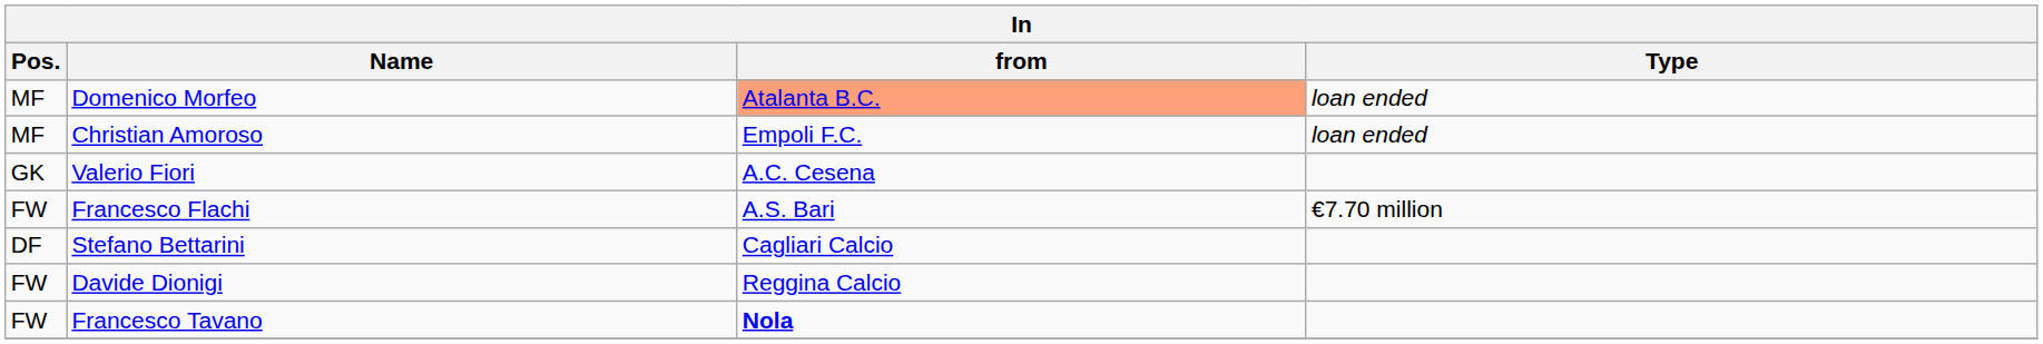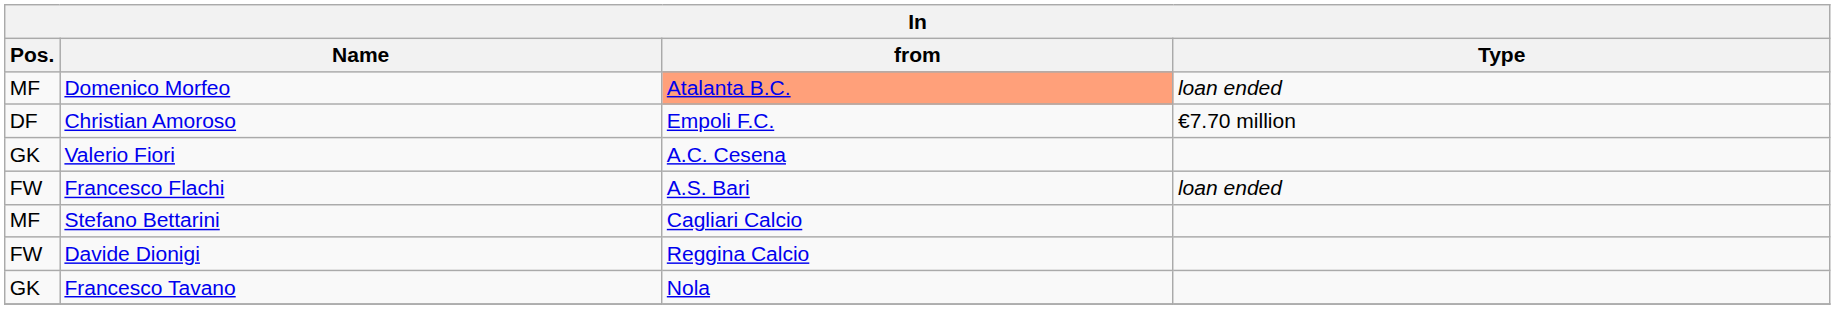Christian Amoroso | Pos.: MF -> DF
Christian Amoroso | Type: loan ended -> €7.70 million
Francesco Flachi | Type: €7.70 million -> loan ended
Stefano Bettarini | Pos.: DF -> MF
Francesco Tavano | Pos.: FW -> GK
Francesco Tavano | from: bold -> normal
